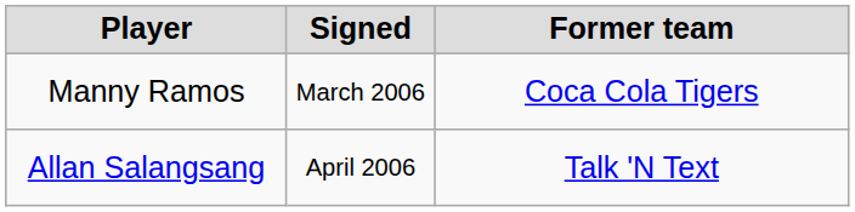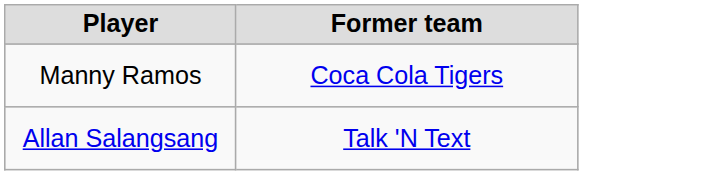- column: Signed | March 2006 | April 2006
